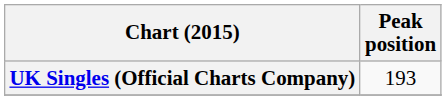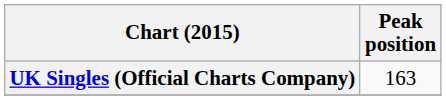UK Singles (Official Charts Company) | Peak position: 193 -> 163
